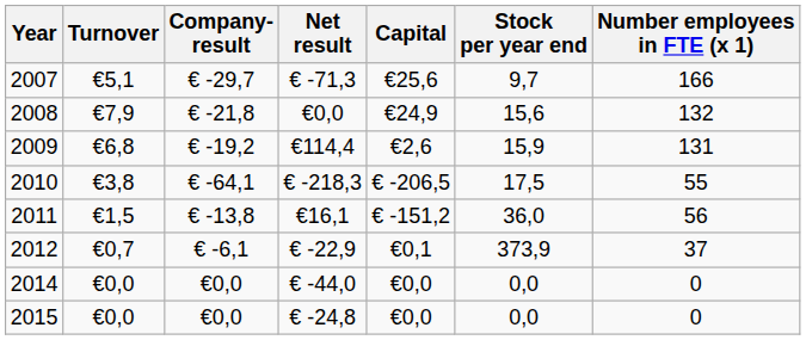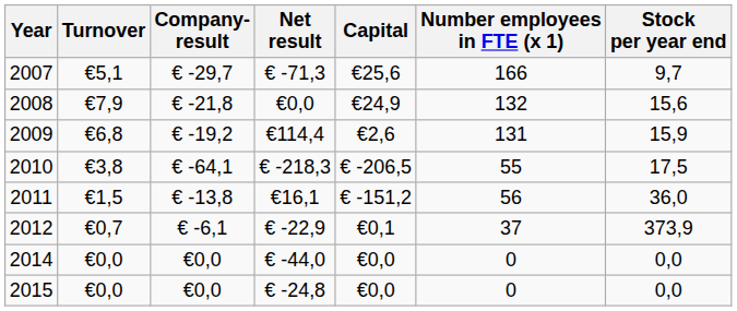columns swapped: Stock per year end <-> Number employees in FTE (x 1)
